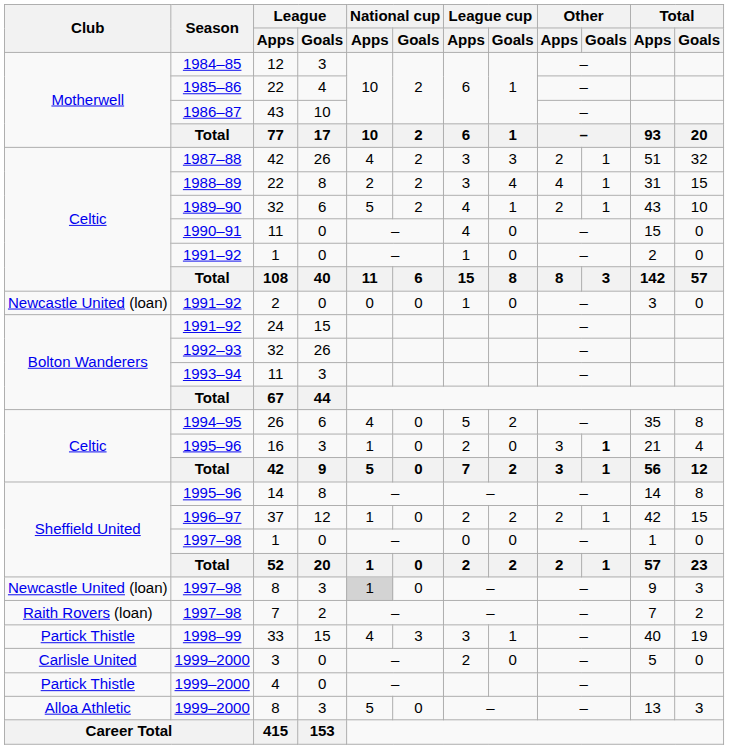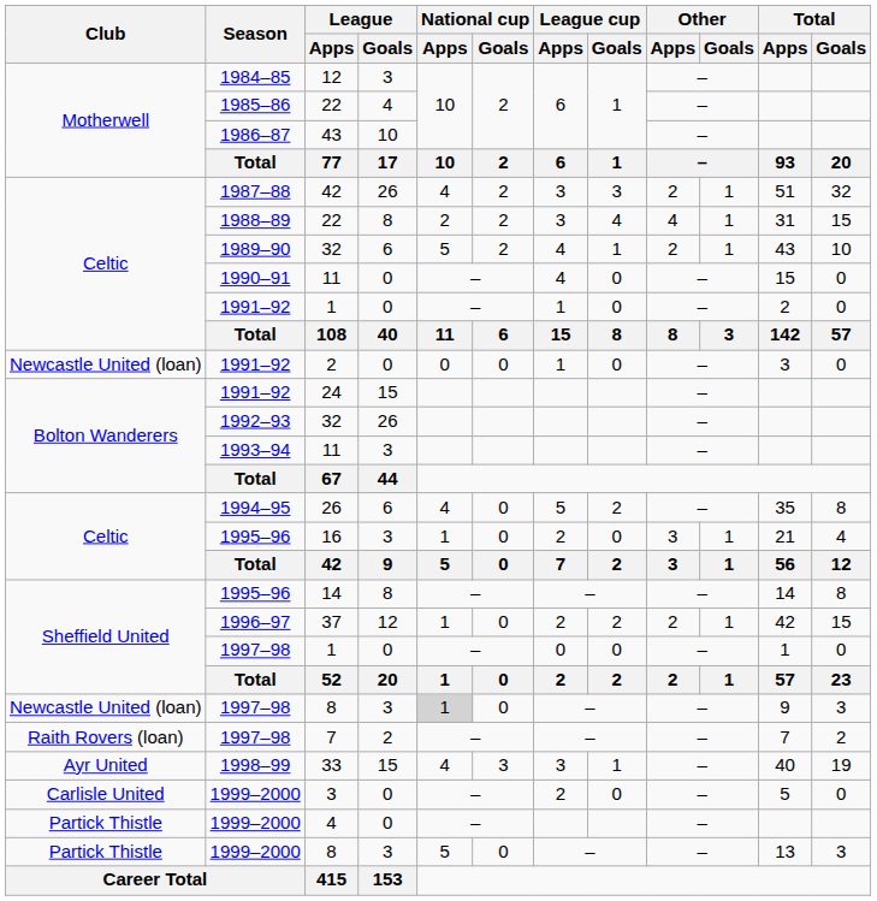16 | Other / Goals: bold -> normal
33 | Club: Partick Thistle -> Ayr United
1999–2000 / 8 | Club: Alloa Athletic -> Partick Thistle
